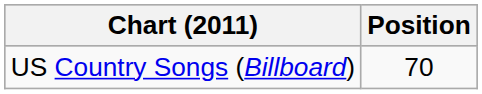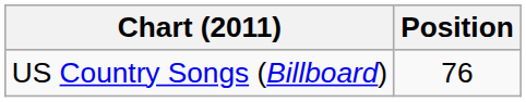US Country Songs (Billboard) | Position: 70 -> 76
